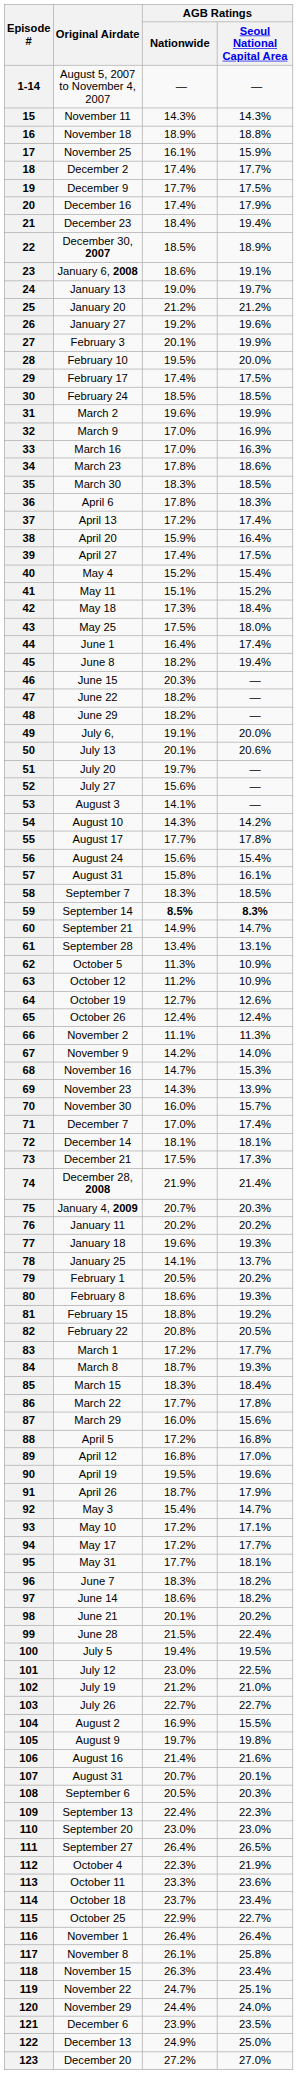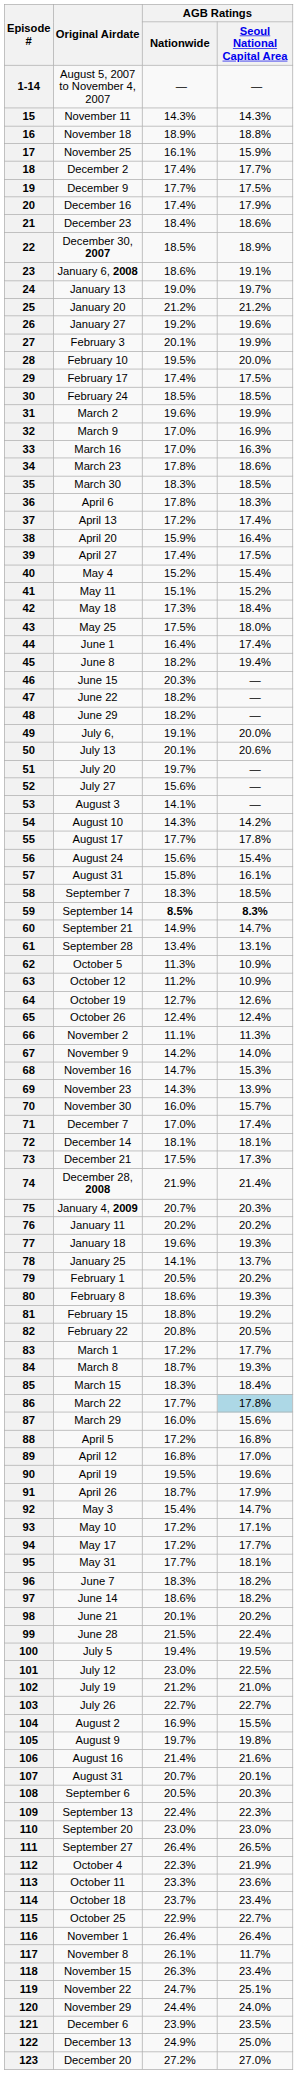21 | AGB Ratings / Seoul National Capital Area: 19.4% -> 18.6%
86 | AGB Ratings / Seoul National Capital Area: no background -> lightblue background
117 | AGB Ratings / Seoul National Capital Area: 25.8% -> 11.7%
